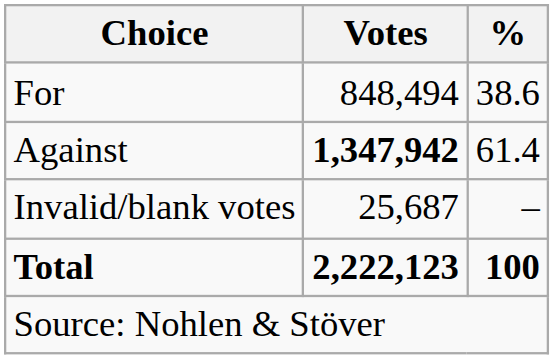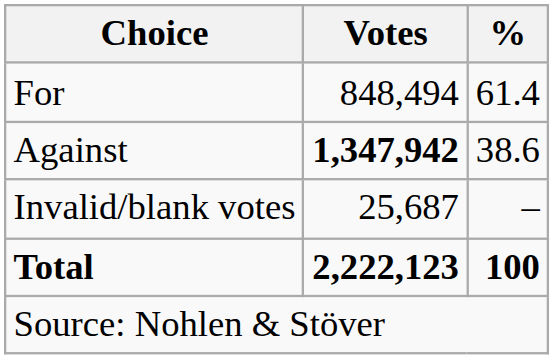For | %: 38.6 -> 61.4
Against | %: 61.4 -> 38.6
